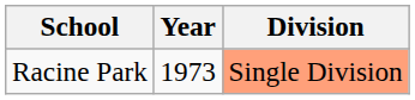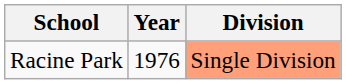Racine Park | Year: 1973 -> 1976
